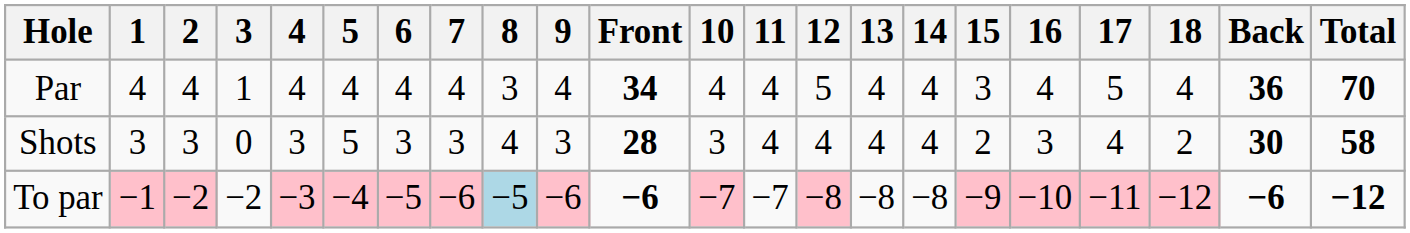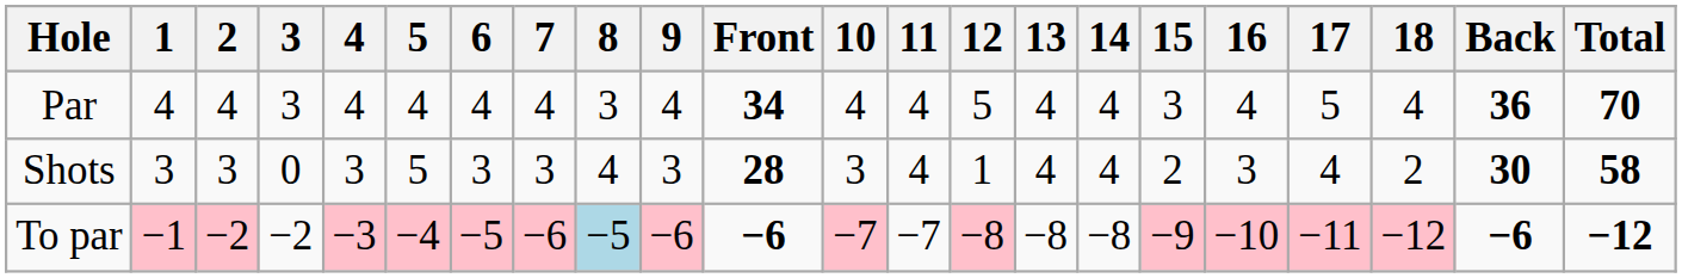Par | 3: 1 -> 3
Shots | 12: 4 -> 1
